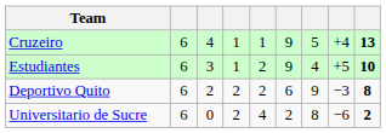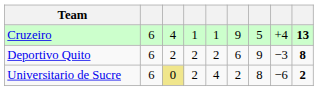- row: Estudiantes | 6 | 3 | 1 | 2 | 9 | 4 | +5 | 10
Universitario de Sucre | column 3: no background -> khaki background
